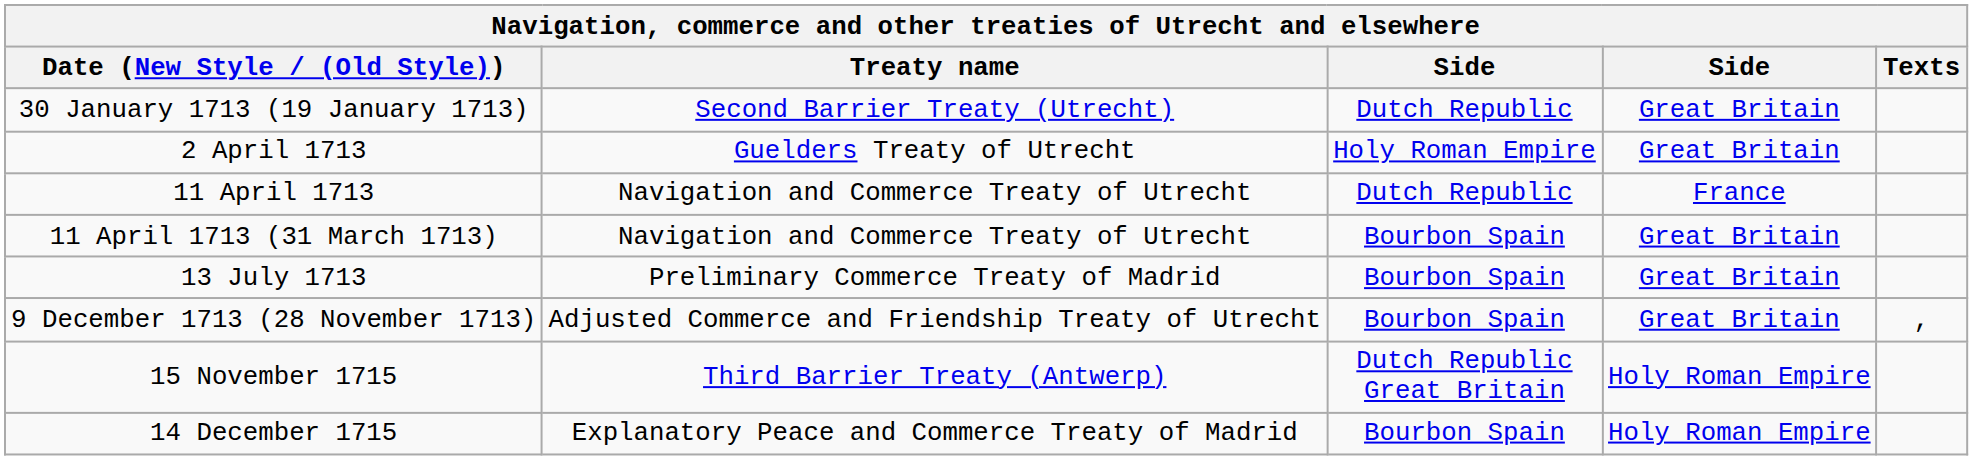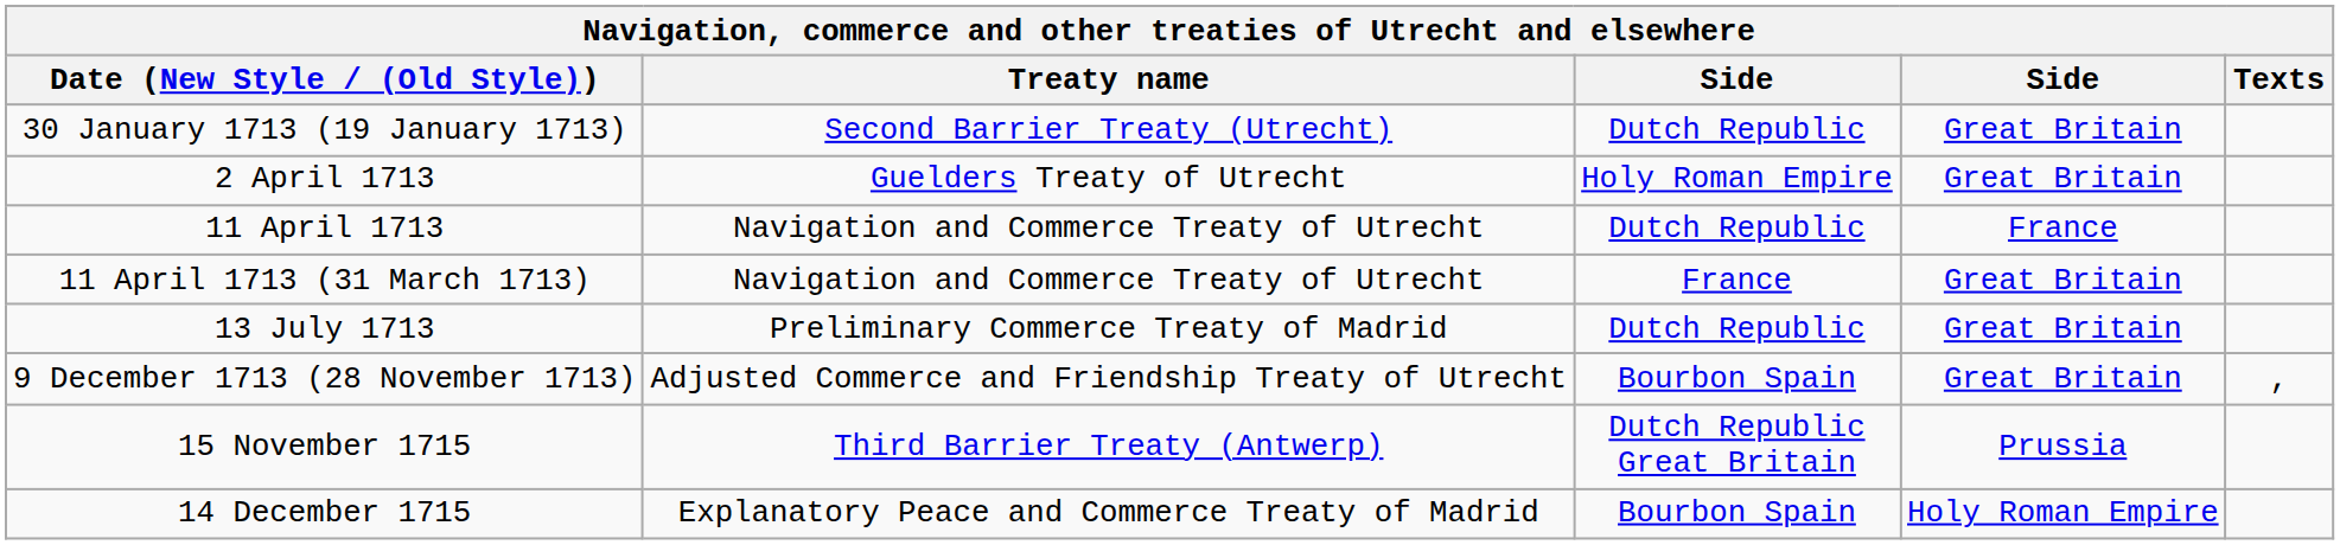11 April 1713 (31 March 1713) | column 3: Bourbon Spain -> France
13 July 1713 | column 3: Bourbon Spain -> Dutch Republic
15 November 1715 | column 4: Holy Roman Empire -> Prussia
